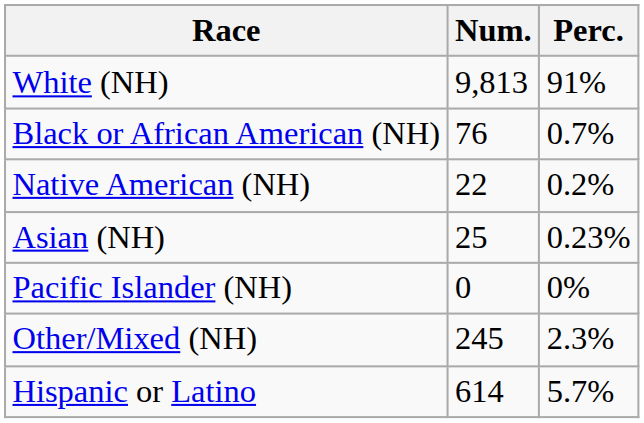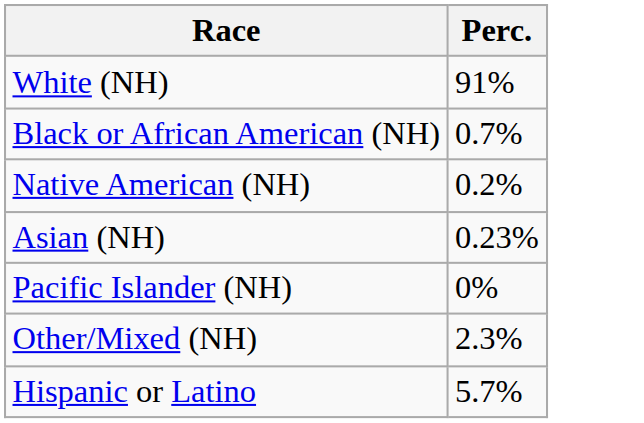- column: Num. | 9,813 | 76 | 22 | 25 | 0 | 245 | 614
